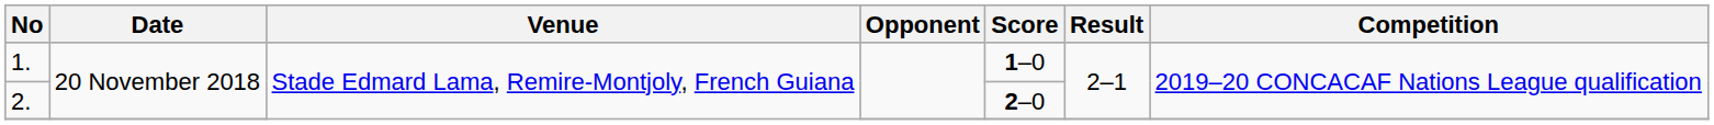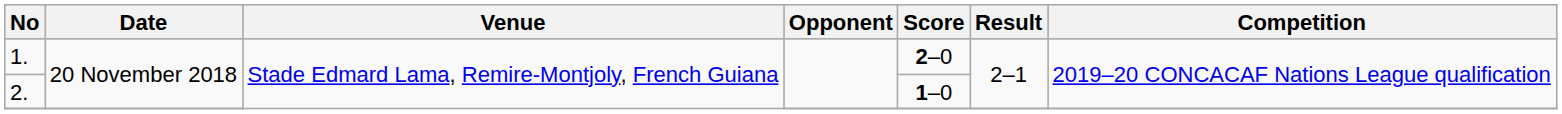1. | Score: 1–0 -> 2–0
2. | Score: 2–0 -> 1–0
